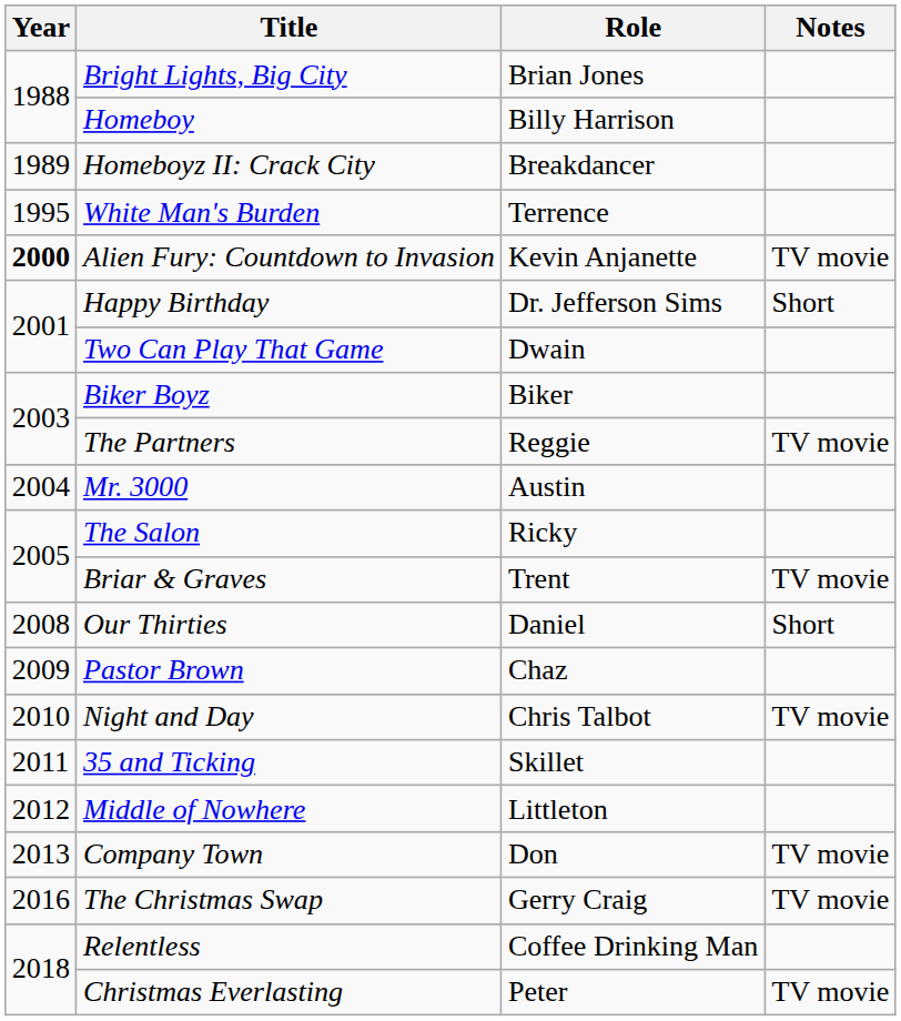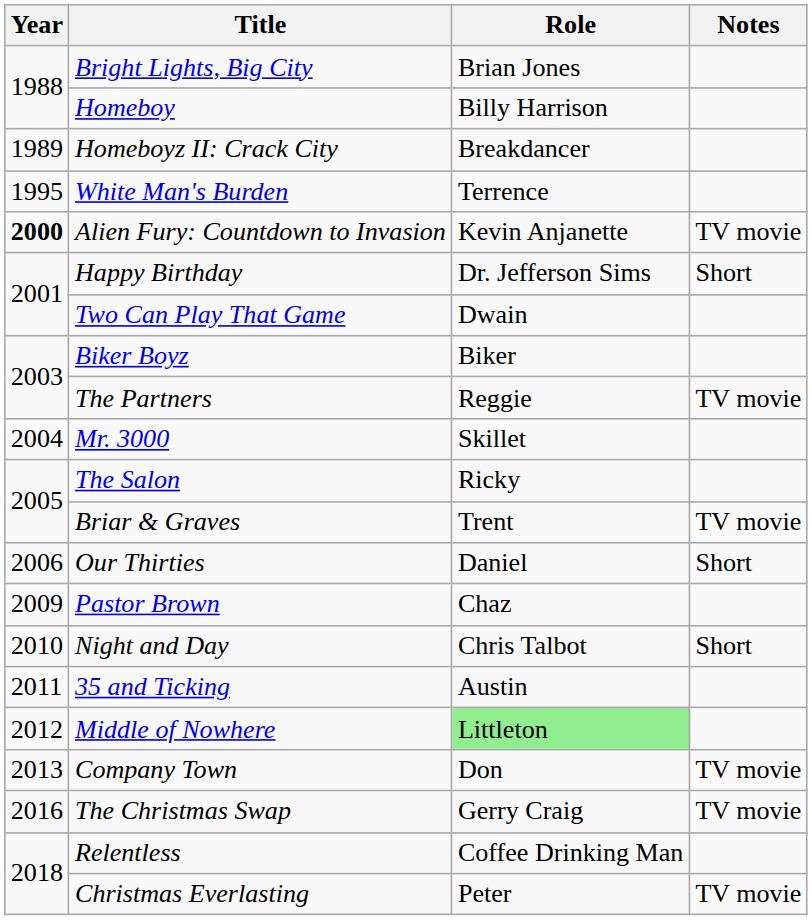Mr. 3000 | Role: Austin -> Skillet
Our Thirties | Year: 2008 -> 2006
Night and Day | Notes: TV movie -> Short
35 and Ticking | Role: Skillet -> Austin
Middle of Nowhere | Role: no background -> lightgreen background
